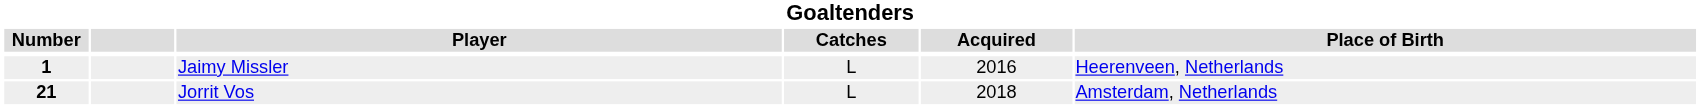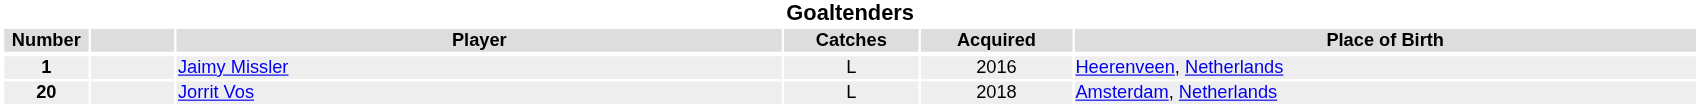Jorrit Vos | Number: 21 -> 20
